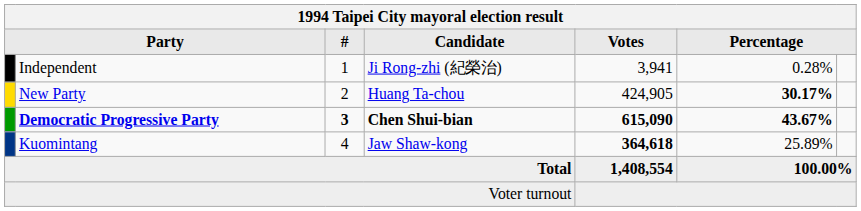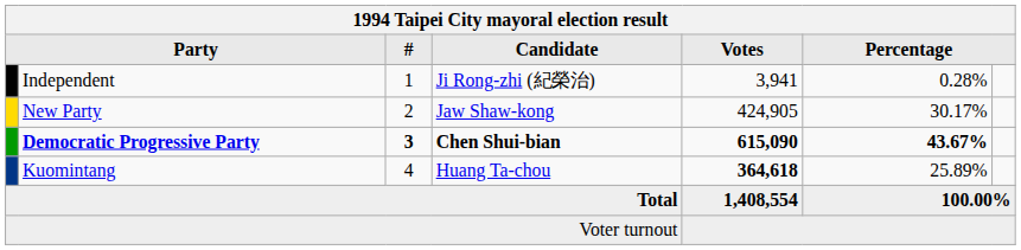New Party | Candidate: Huang Ta-chou -> Jaw Shaw-kong
New Party | column 6: bold -> normal
Kuomintang | Candidate: Jaw Shaw-kong -> Huang Ta-chou
